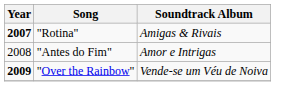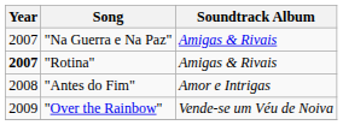+ row: 2007 | "Na Guerra e Na Paz" | Amigas & Rivais
"Over the Rainbow" | Year: bold -> normal
